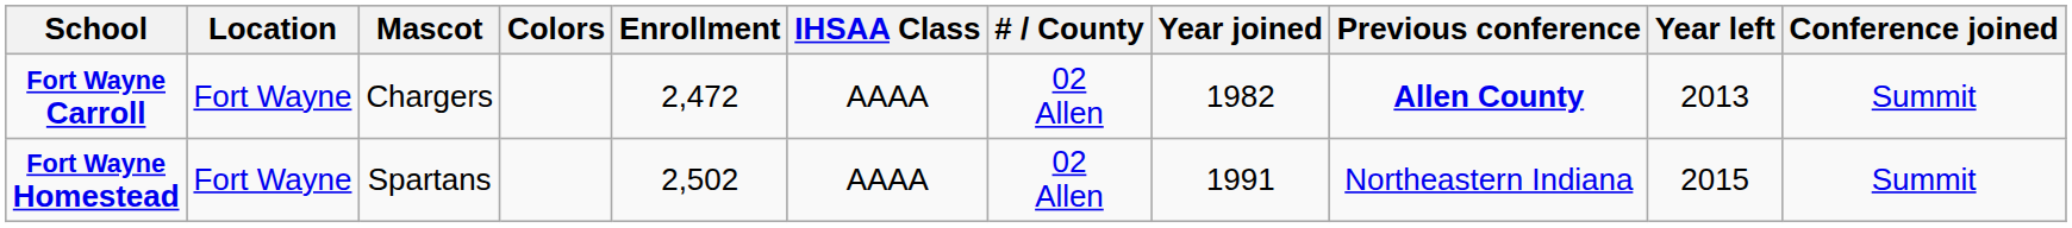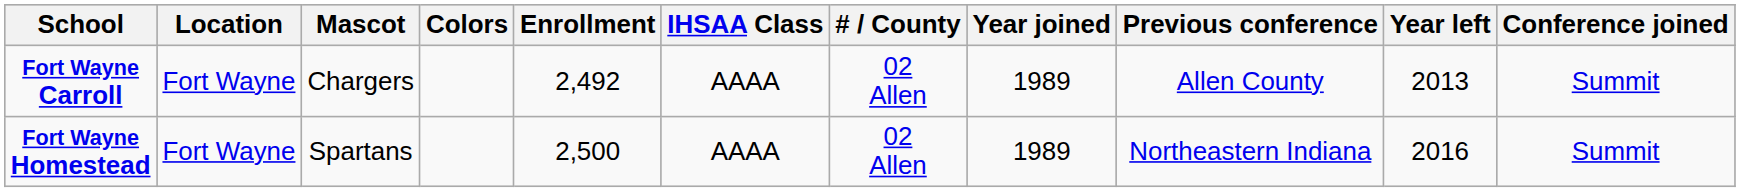Fort Wayne Carroll | Enrollment: 2,472 -> 2,492
Fort Wayne Carroll | Year joined: 1982 -> 1989
Fort Wayne Carroll | Previous conference: bold -> normal
Fort Wayne Homestead | Enrollment: 2,502 -> 2,500
Fort Wayne Homestead | Year joined: 1991 -> 1989
Fort Wayne Homestead | Year left: 2015 -> 2016
